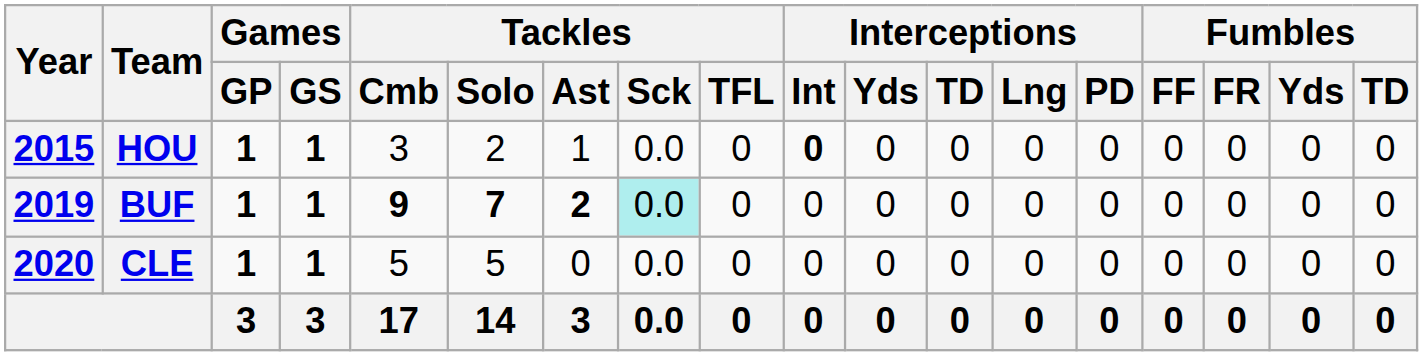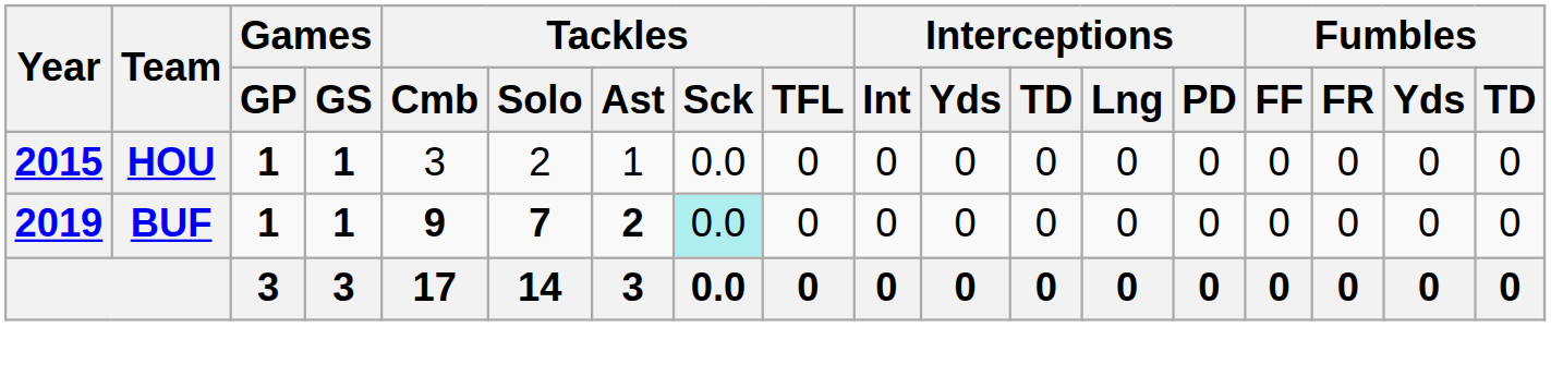HOU | Interceptions / Int: bold -> normal
- row: 2020 | CLE | 1 | 1 | 5 | 5 | 0 | 0.0 | 0 | 0 | 0 | 0 | 0 | 0 | 0 | 0 | 0 | 0
